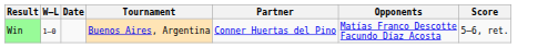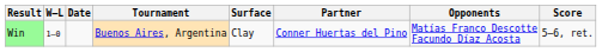+ column: Surface | Clay
